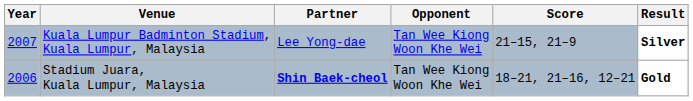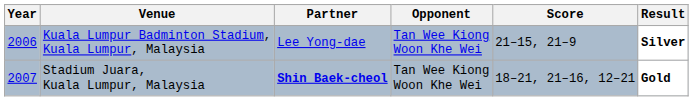Kuala Lumpur Badminton Stadium, Kuala Lumpur, Malaysia | Year: 2007 -> 2006
Stadium Juara, Kuala Lumpur, Malaysia | Year: 2006 -> 2007
